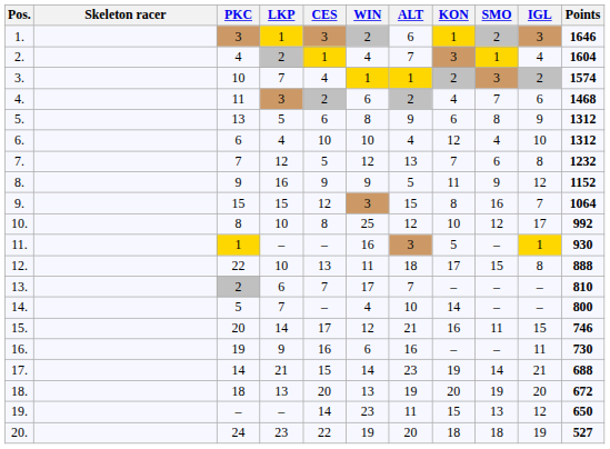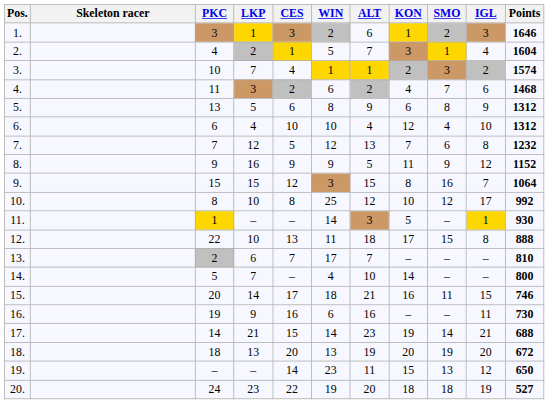2. | WIN: 4 -> 5
11. | WIN: 16 -> 14
15. | WIN: 12 -> 18
